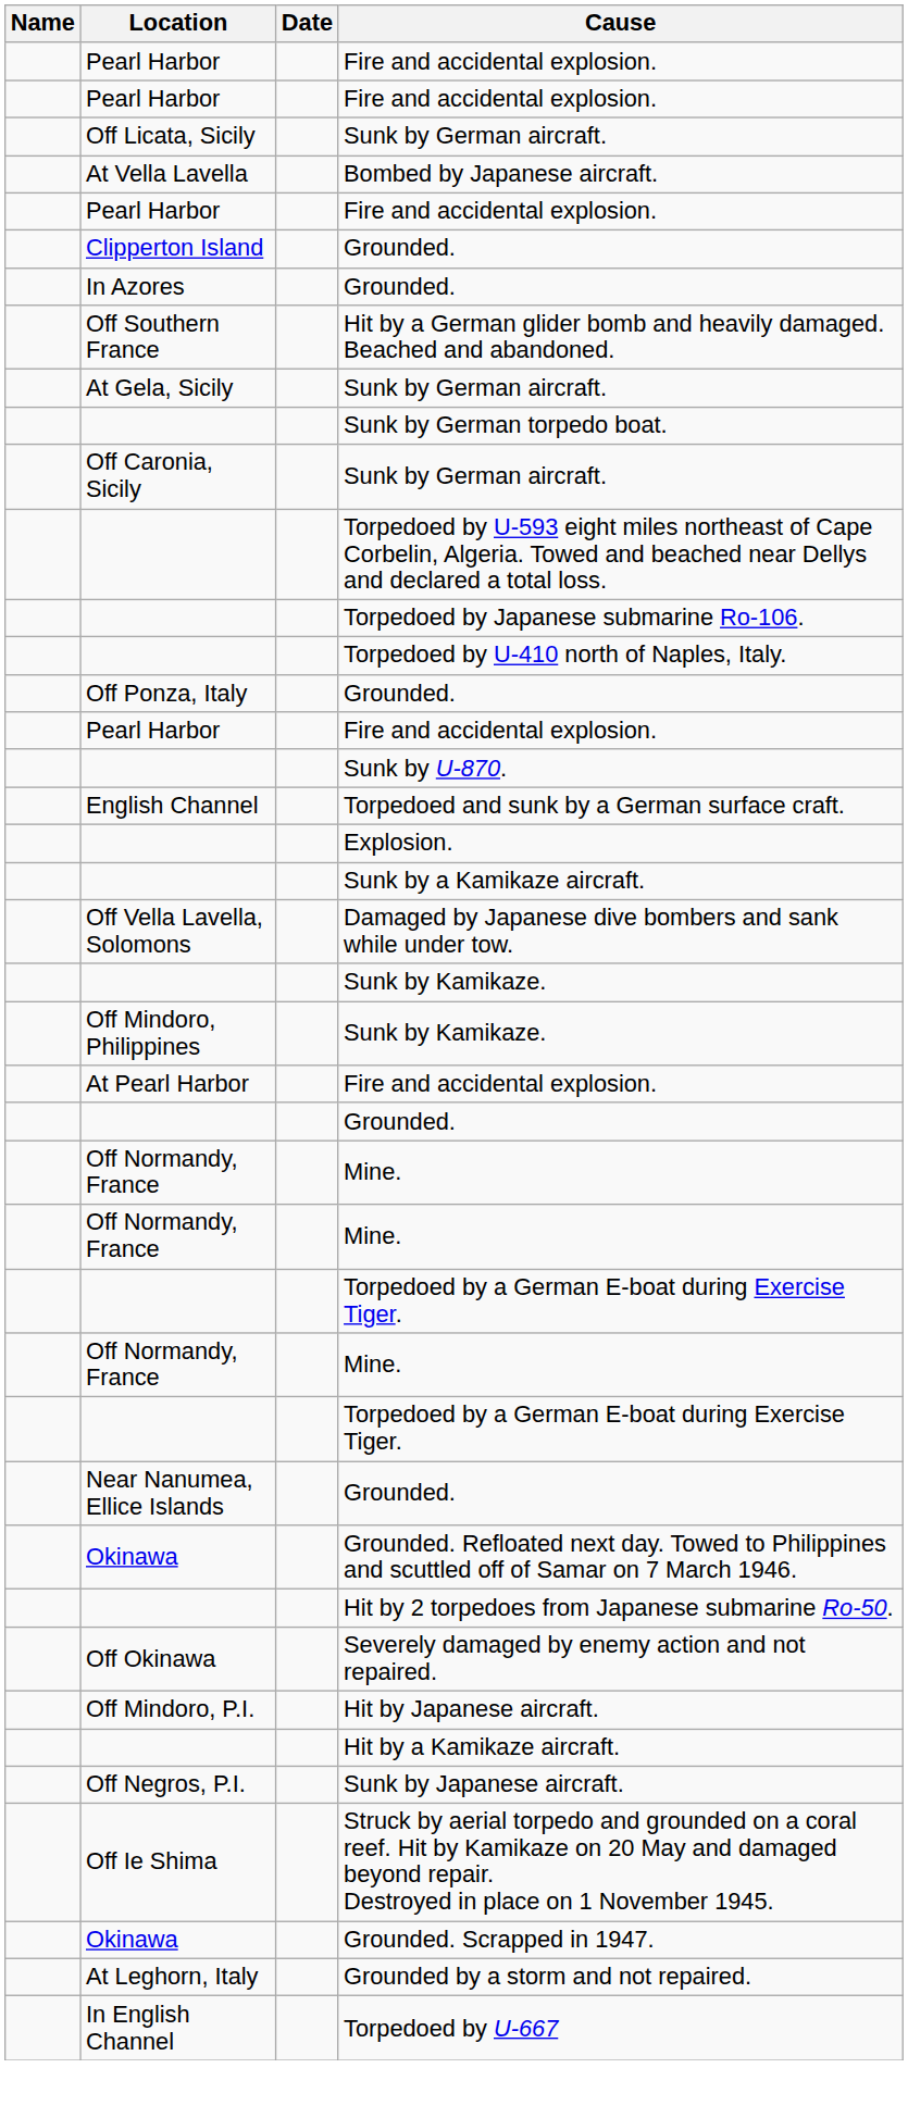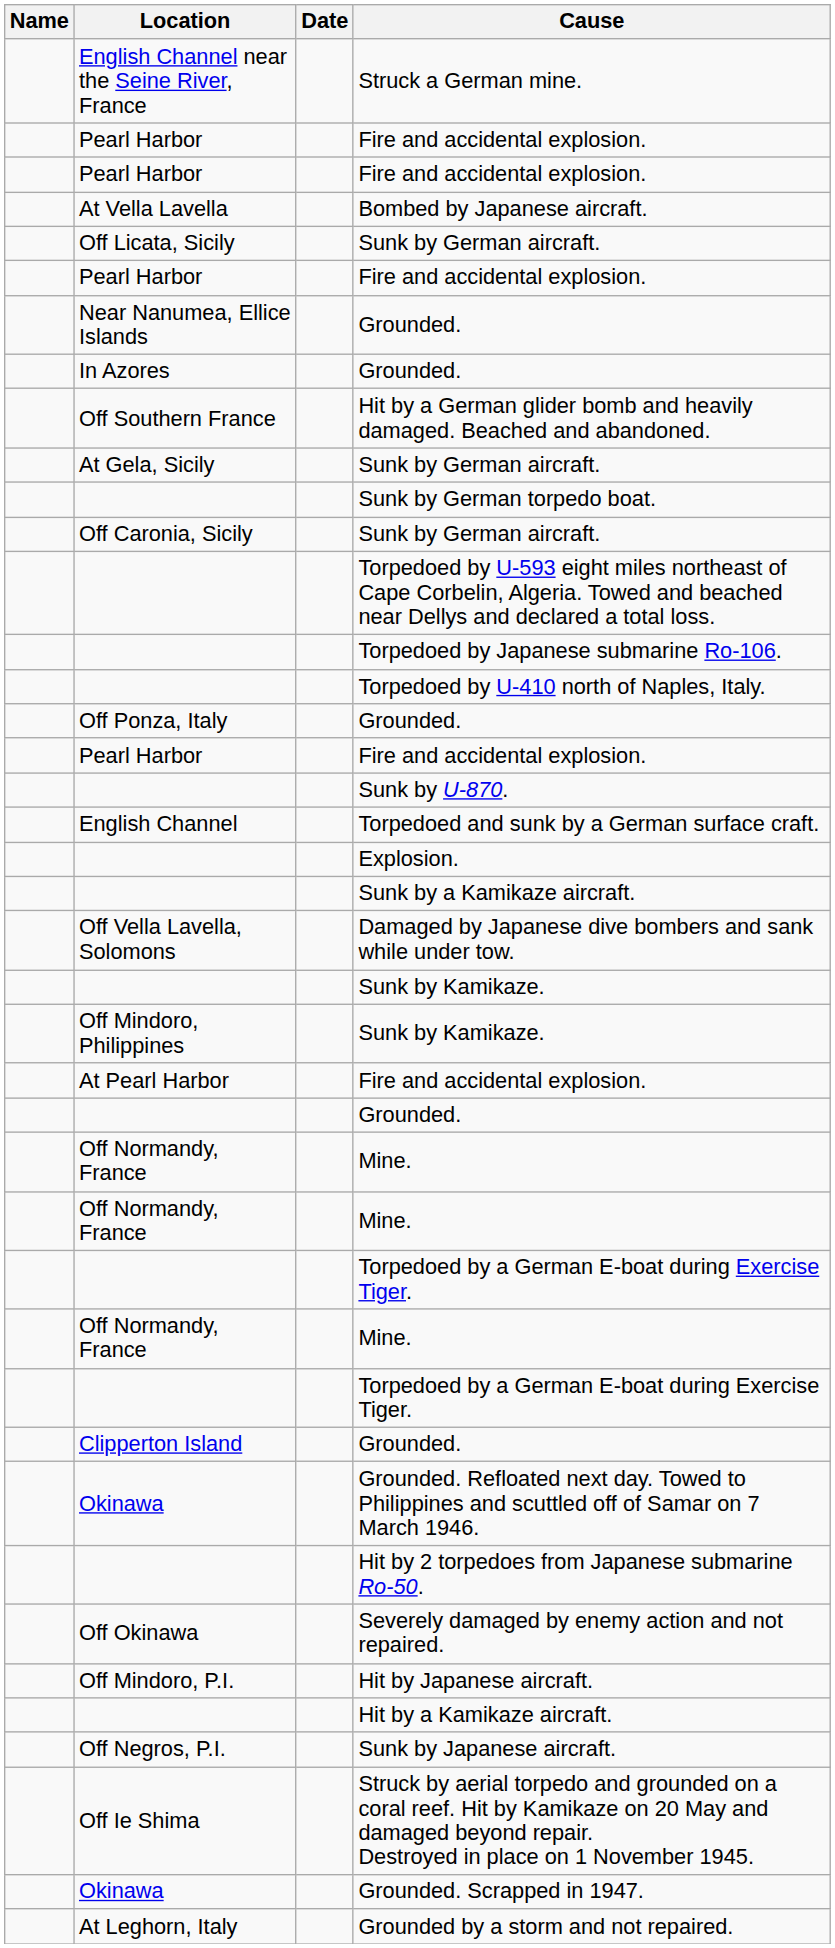+ row: English Channel near the Seine River, France | Struck a German mine.
rows swapped: Off Licata, Sicily / Sunk by German aircraft. <-> Bombed by Japanese aircraft.
rows swapped: Near Nanumea, Ellice Islands / Grounded. <-> Clipperton Island / Grounded.
- row: In English Channel | Torpedoed by U-667
